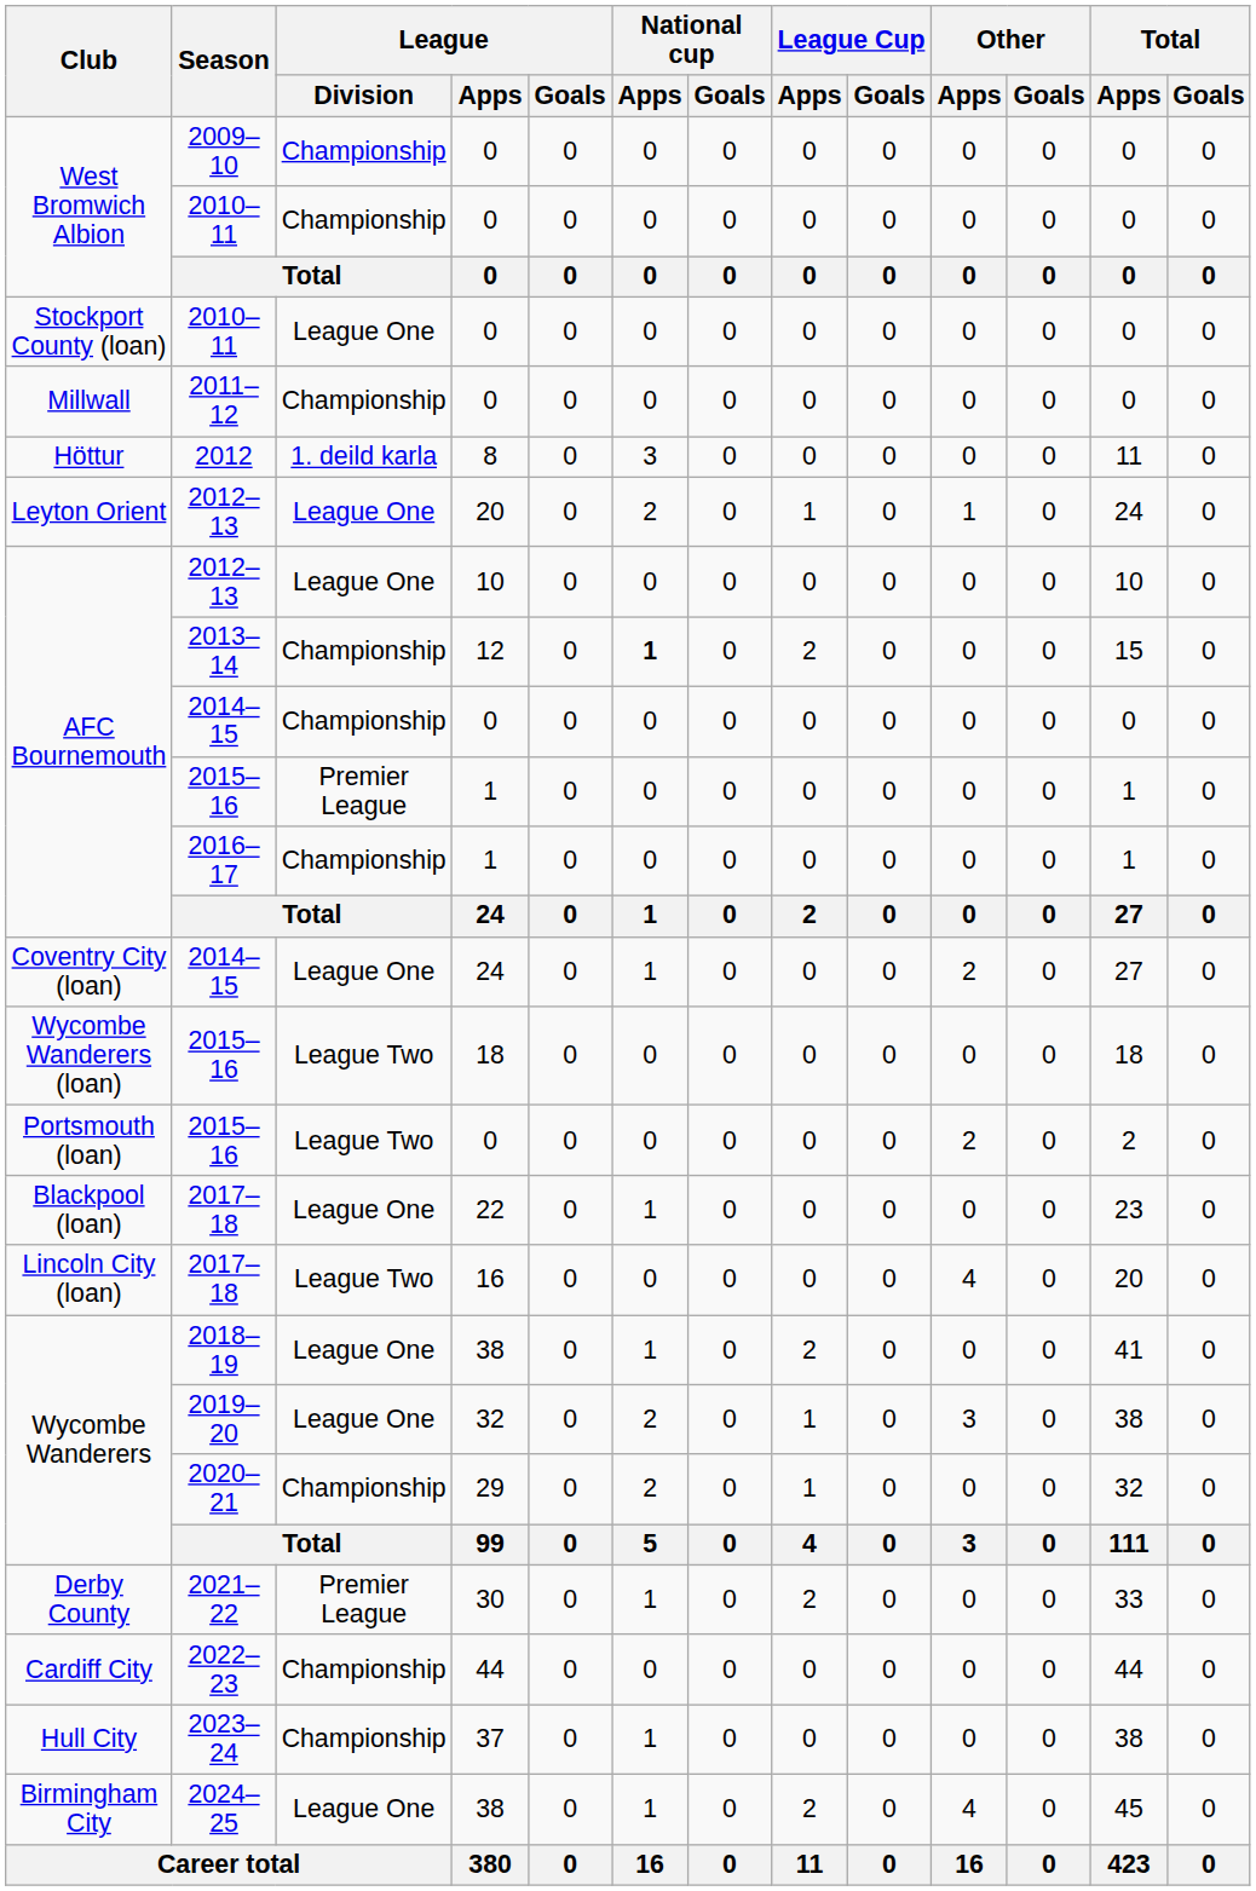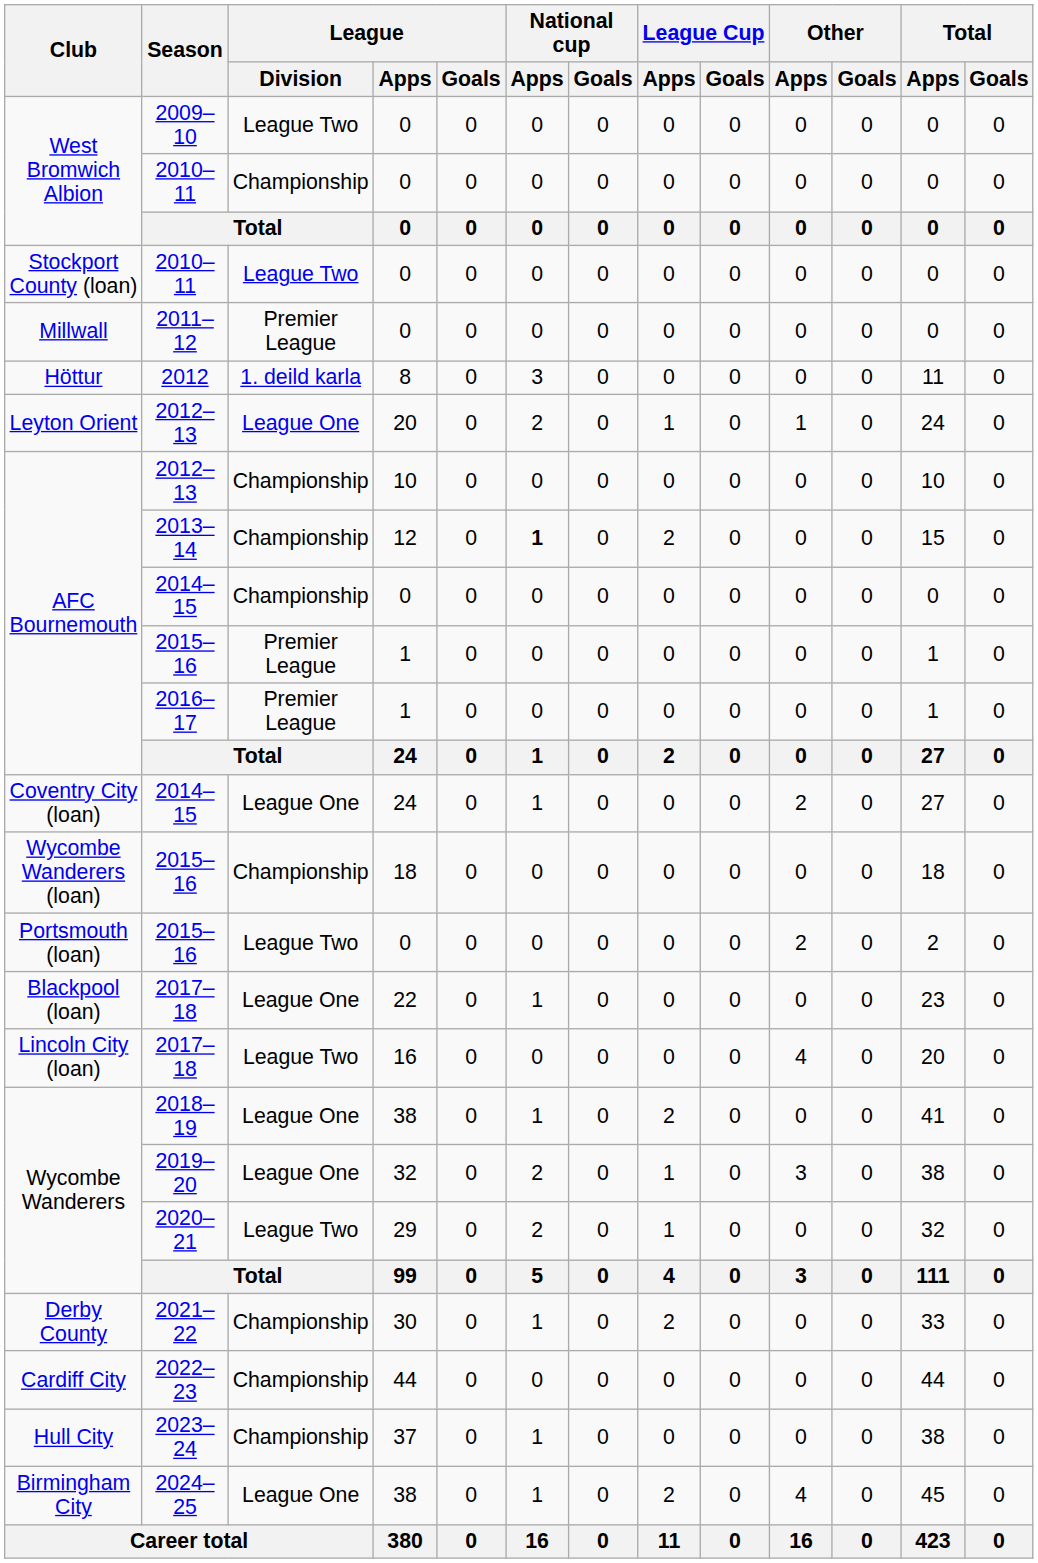2009–10 | League / Division: Championship -> League Two
Stockport County (loan) / 2010–11 | League / Division: League One -> League Two
2011–12 | League / Division: Championship -> Premier League
AFC Bournemouth / 2012–13 | League / Division: League One -> Championship
2016–17 | League / Division: Championship -> Premier League
Wycombe Wanderers (loan) / 2015–16 | League / Division: League Two -> Championship
2020–21 | League / Division: Championship -> League Two
2021–22 | League / Division: Premier League -> Championship
